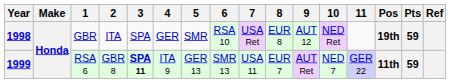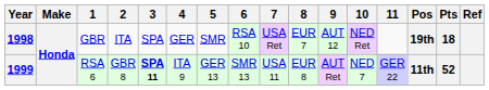1998 | 8: EUR 8 -> EUR 7
1998 | Pts: 59 -> 18
1999 | 8: EUR 7 -> EUR 8
1999 | Pts: 59 -> 52
